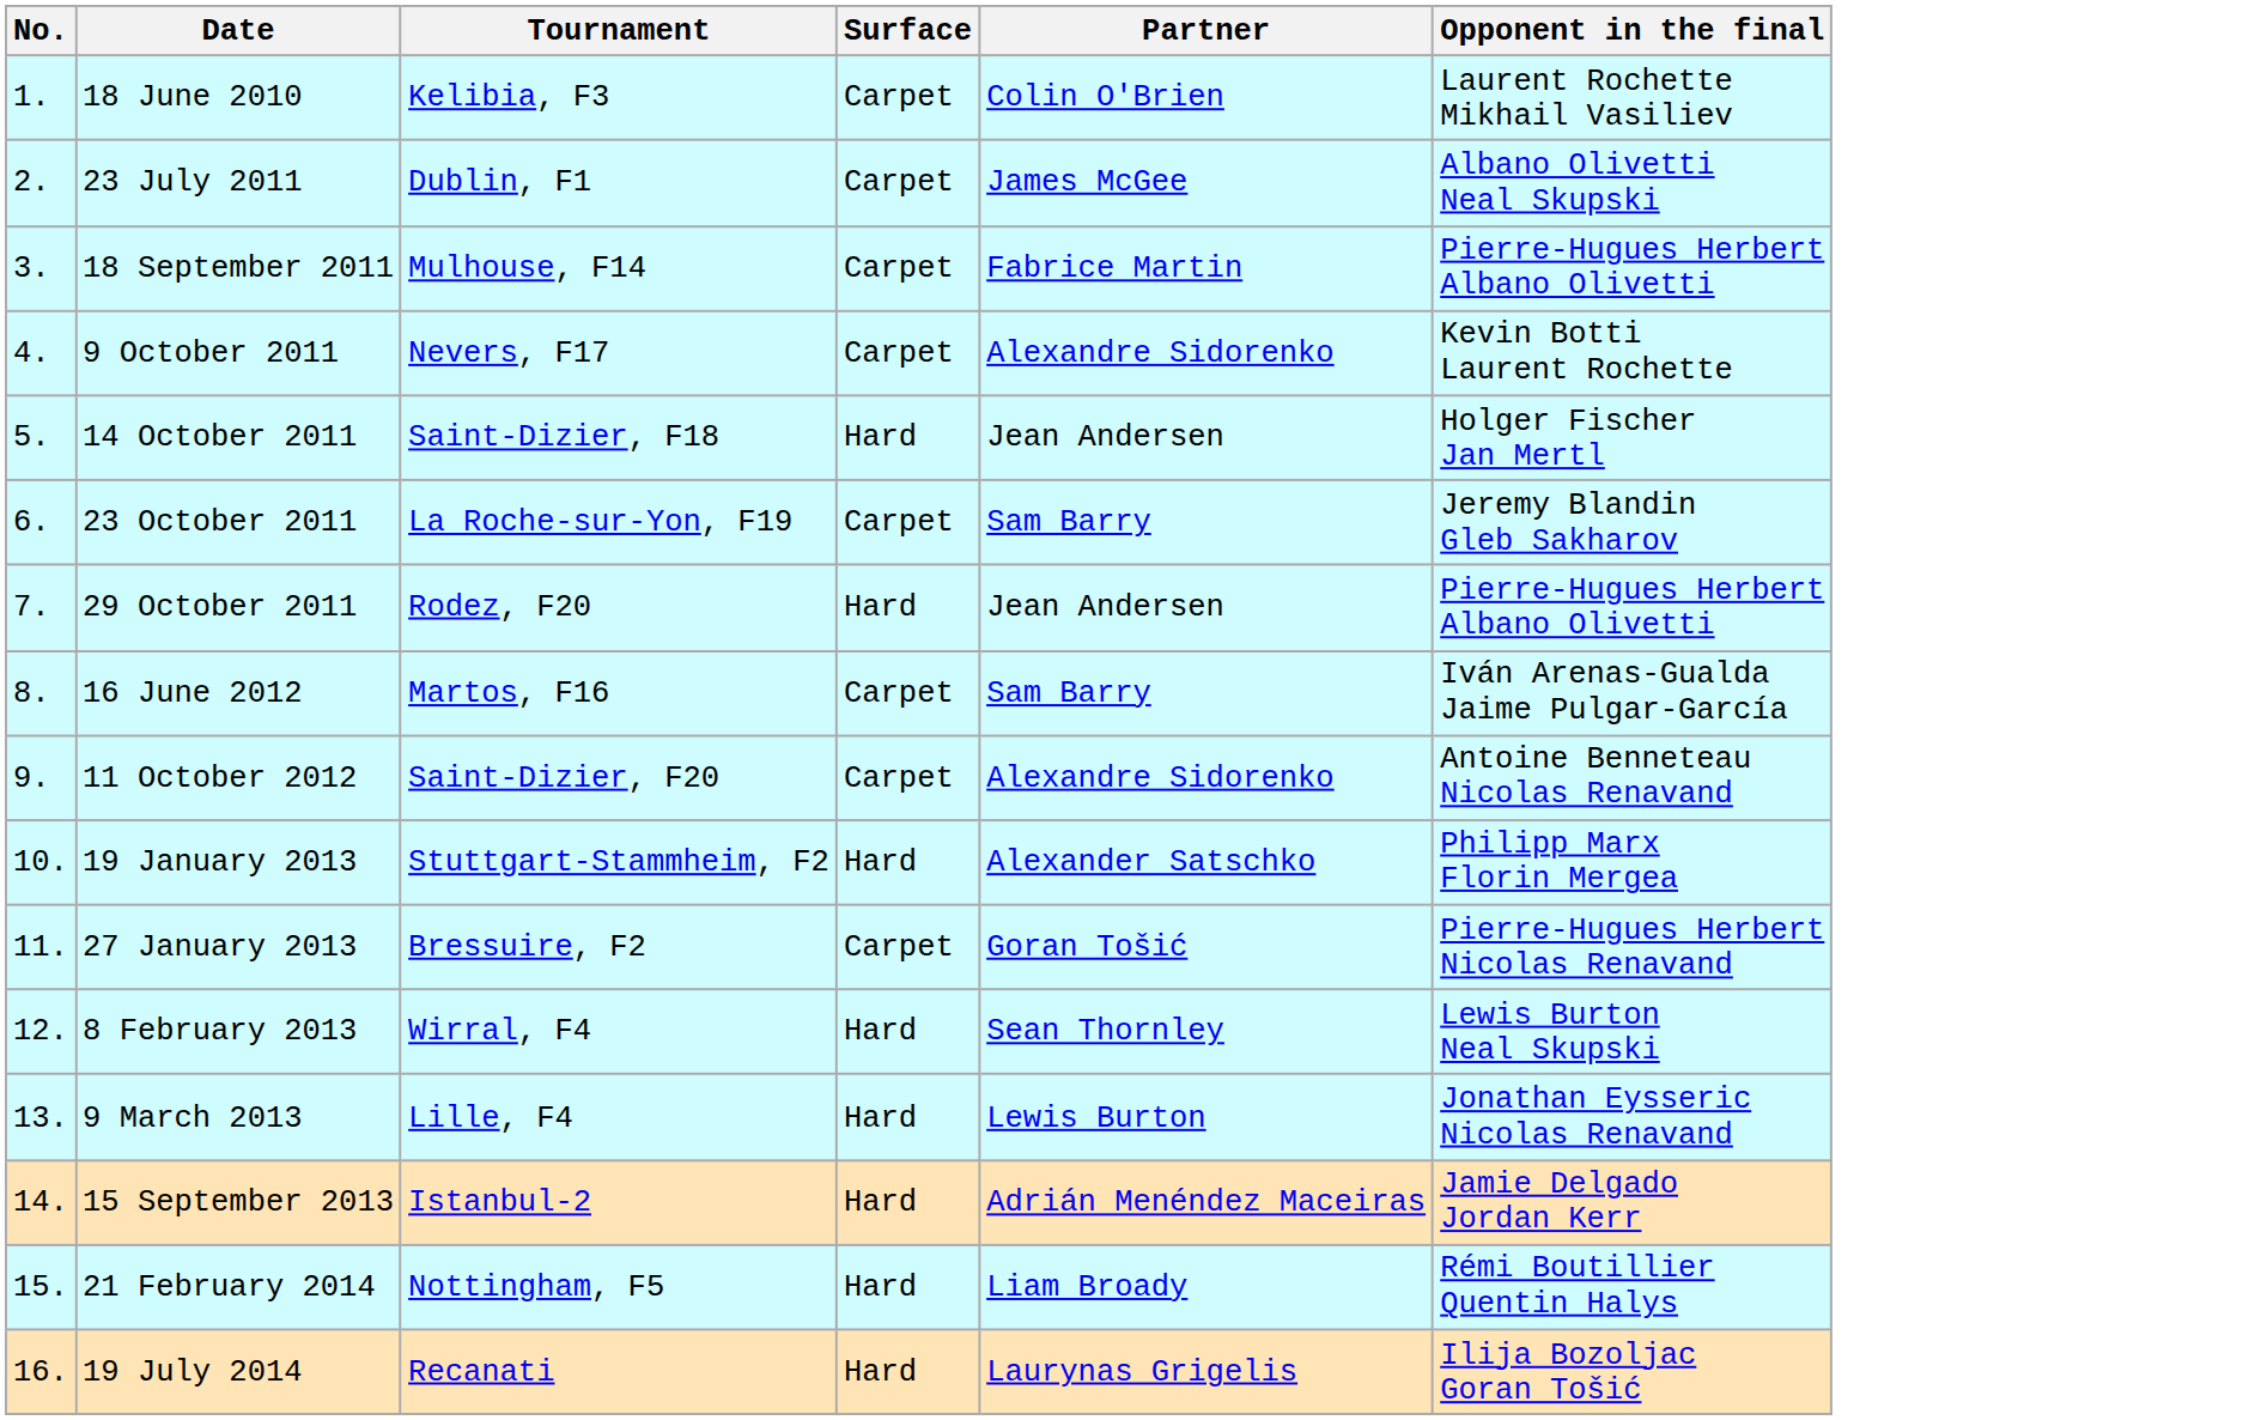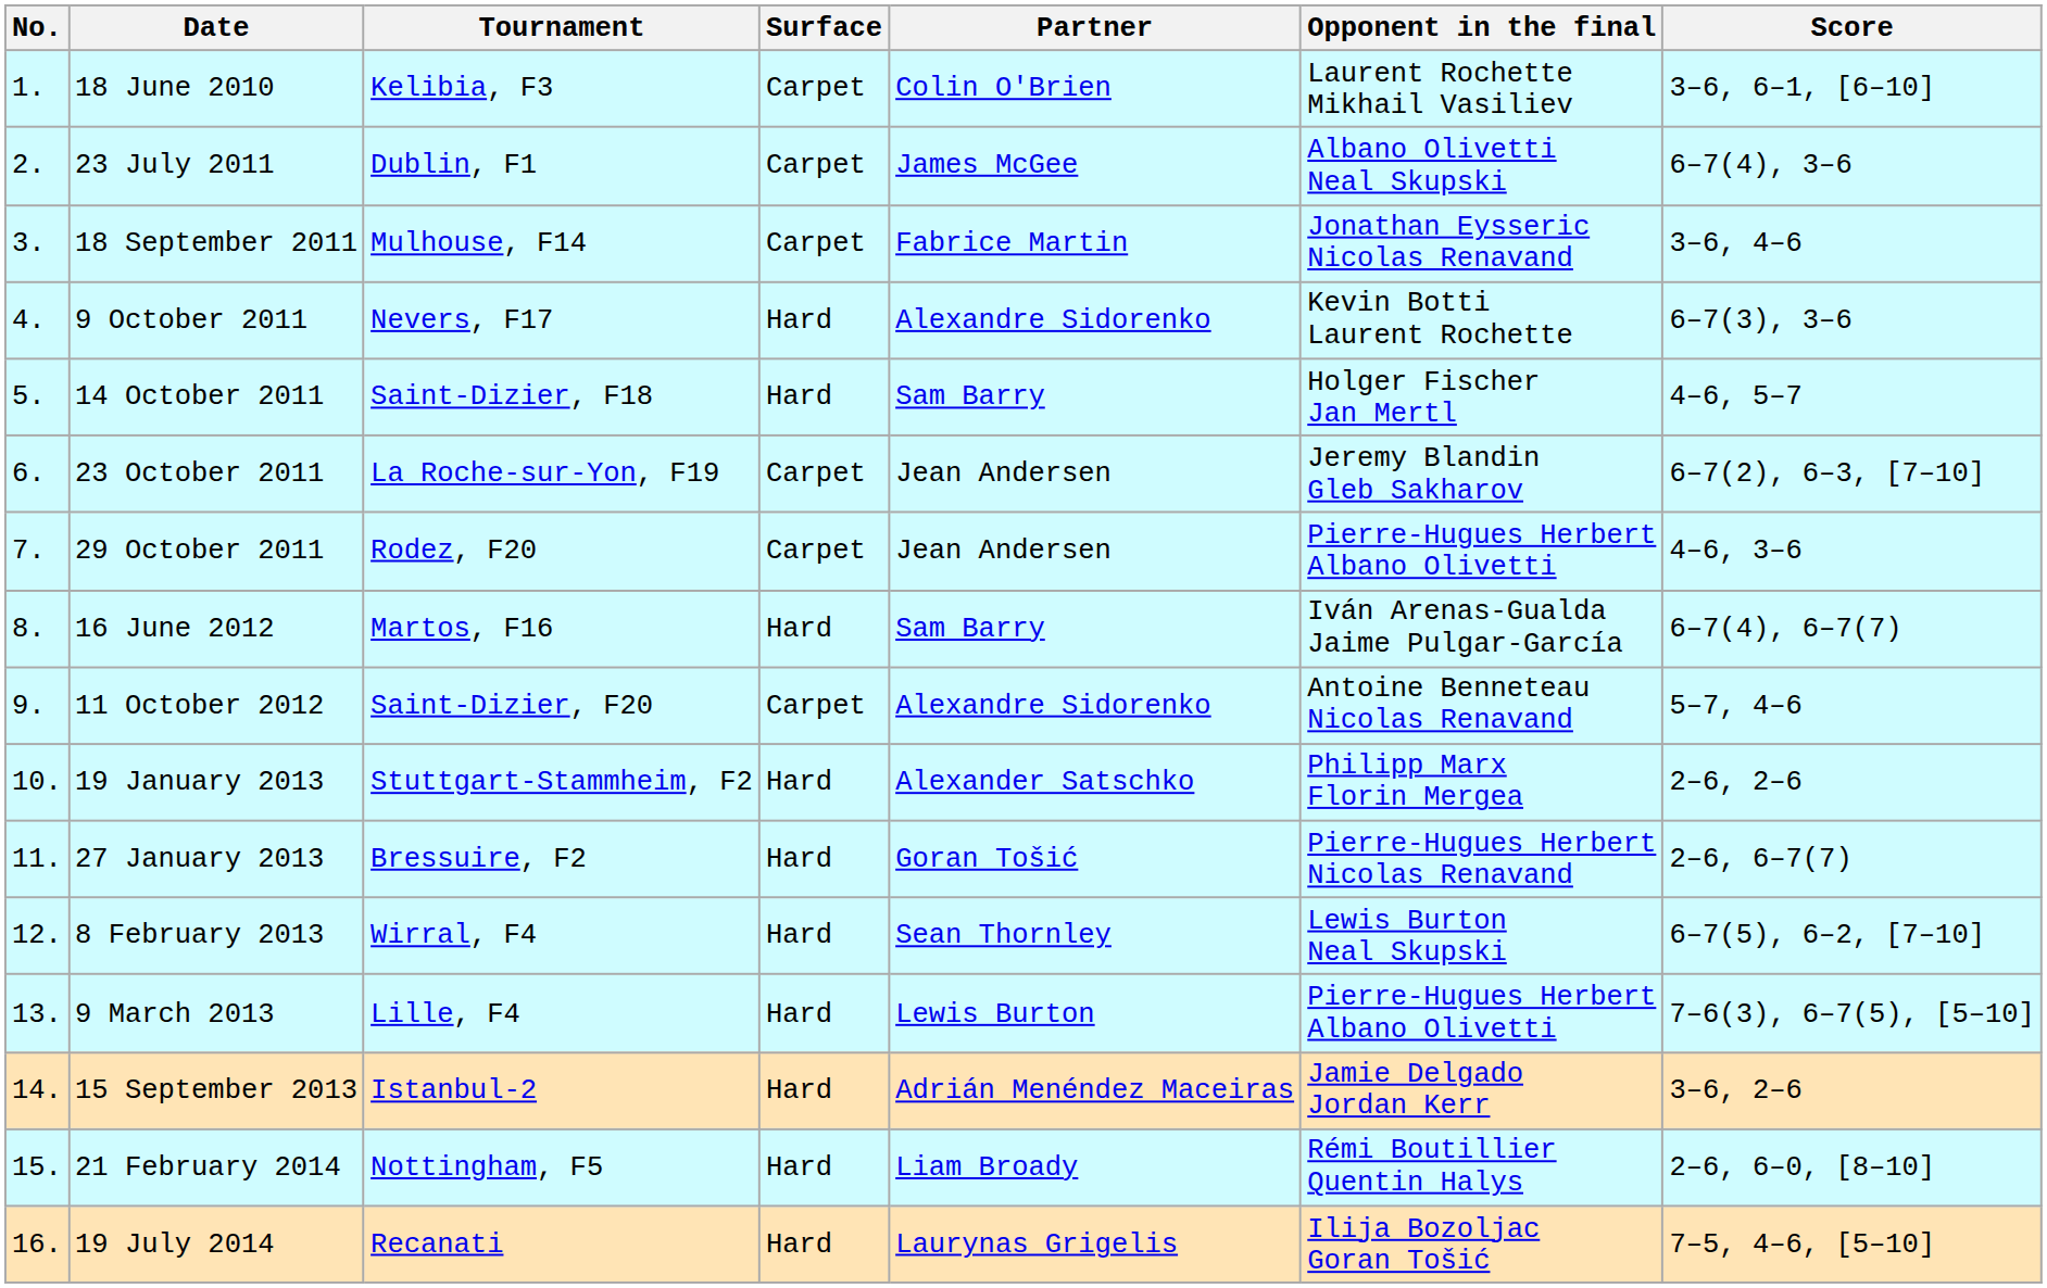+ column: Score | 3–6, 6–1, [6–10] | 6–7(4), 3–6 | 3–6, 4–6 | 6–7(3), 3–6 | 4–6, 5–7 | 6–7(2), 6–3, [7–10] | 4–6, 3–6 | 6–7(4), 6–7(7) | 5–7, 4–6 | 2–6, 2–6 | 2–6, 6–7(7) | 6–7(5), 6–2, [7–10] | 7–6(3), 6–7(5), [5–10] | 3–6, 2–6 | 2–6, 6–0, [8–10] | 7–5, 4–6, [5–10]
18 September 2011 | Opponent in the final: Pierre-Hugues Herbert Albano Olivetti -> Jonathan Eysseric Nicolas Renavand
9 October 2011 | Surface: Carpet -> Hard
14 October 2011 | Partner: Jean Andersen -> Sam Barry
23 October 2011 | Partner: Sam Barry -> Jean Andersen
29 October 2011 | Surface: Hard -> Carpet
16 June 2012 | Surface: Carpet -> Hard
27 January 2013 | Surface: Carpet -> Hard
9 March 2013 | Opponent in the final: Jonathan Eysseric Nicolas Renavand -> Pierre-Hugues Herbert Albano Olivetti
